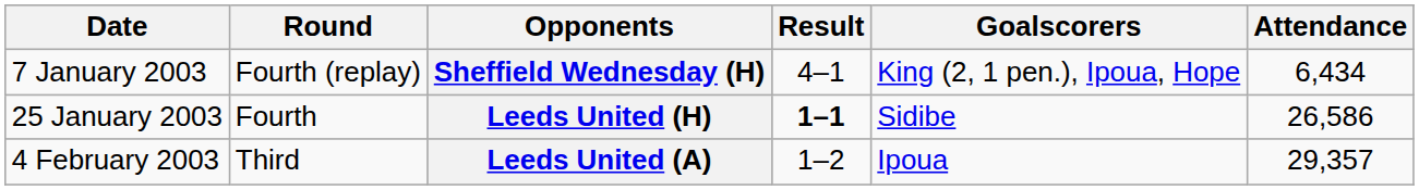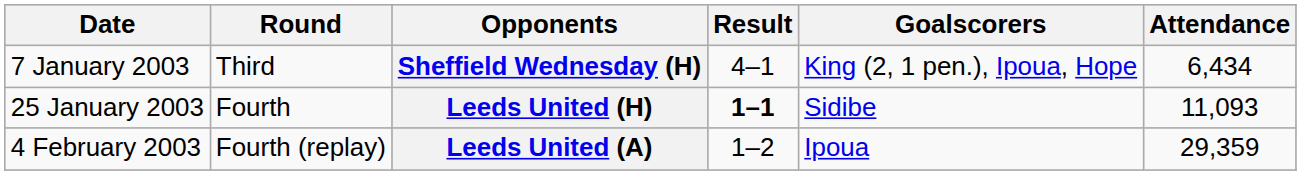Sheffield Wednesday (H) | Round: Fourth (replay) -> Third
Leeds United (H) | Attendance: 26,586 -> 11,093
Leeds United (A) | Round: Third -> Fourth (replay)
Leeds United (A) | Attendance: 29,357 -> 29,359
